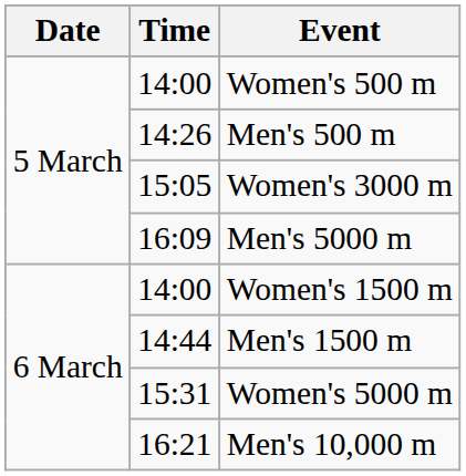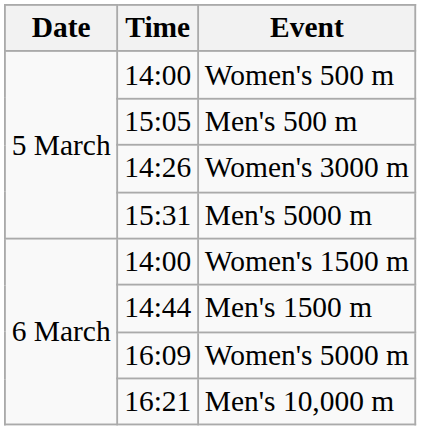Men's 500 m | Time: 14:26 -> 15:05
Women's 3000 m | Time: 15:05 -> 14:26
Men's 5000 m | Time: 16:09 -> 15:31
Women's 5000 m | Time: 15:31 -> 16:09
